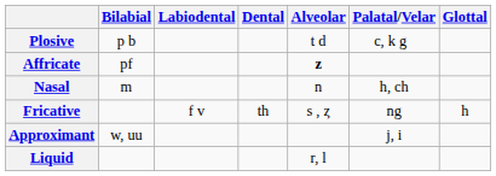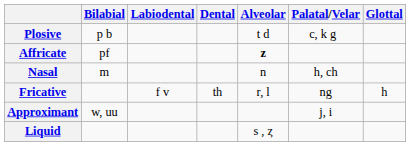Fricative | Alveolar: s , ȥ -> r, l
Liquid | Alveolar: r, l -> s , ȥ
